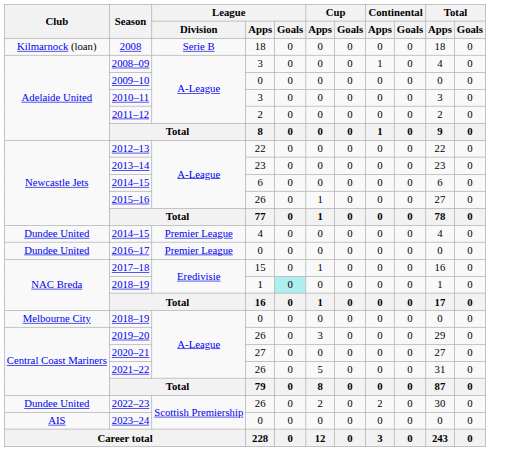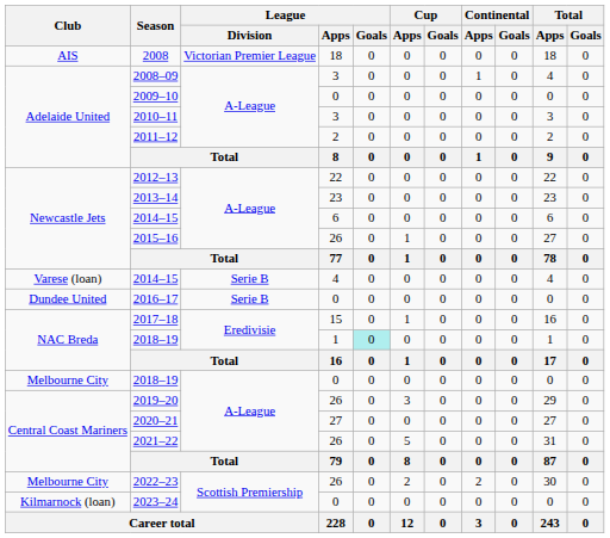2008 | Club: Kilmarnock (loan) -> AIS
2008 | League / Division: Serie B -> Victorian Premier League
2014–15 / 4 | Club: Dundee United -> Varese (loan)
2014–15 / 4 | League / Division: Premier League -> Serie B
2016–17 | League / Division: Premier League -> Serie B
2022–23 | Club: Dundee United -> Melbourne City
2023–24 | Club: AIS -> Kilmarnock (loan)
